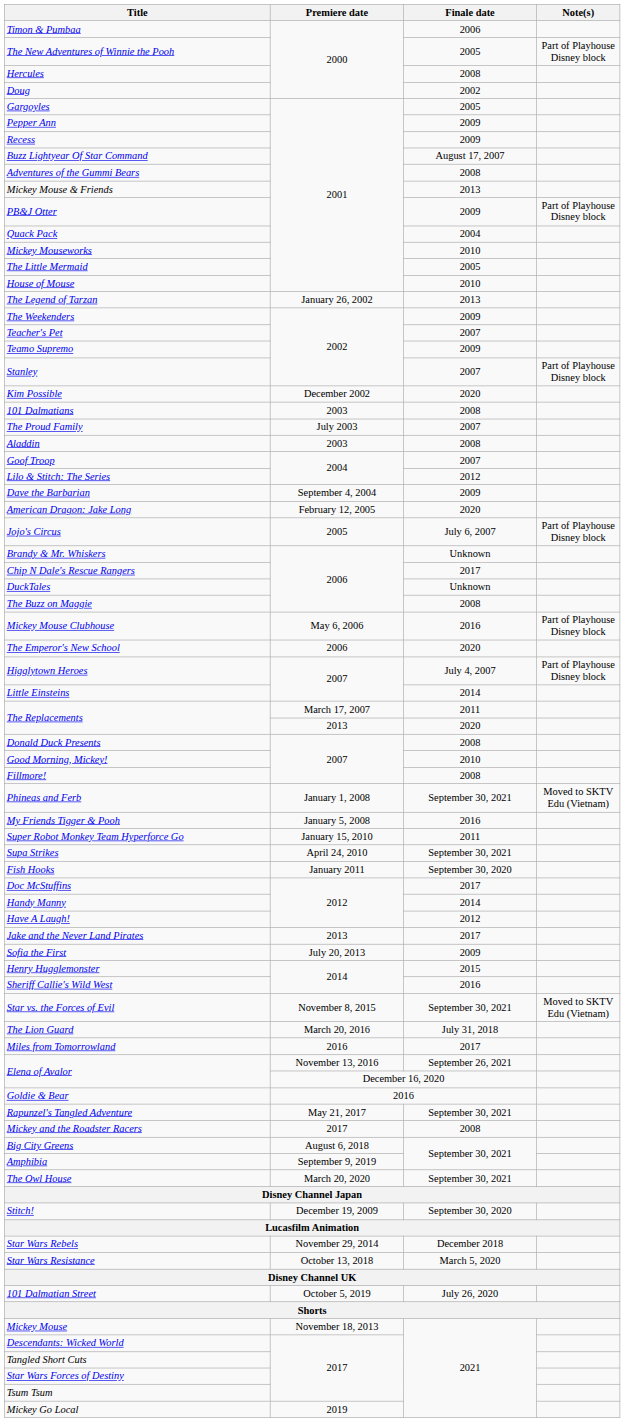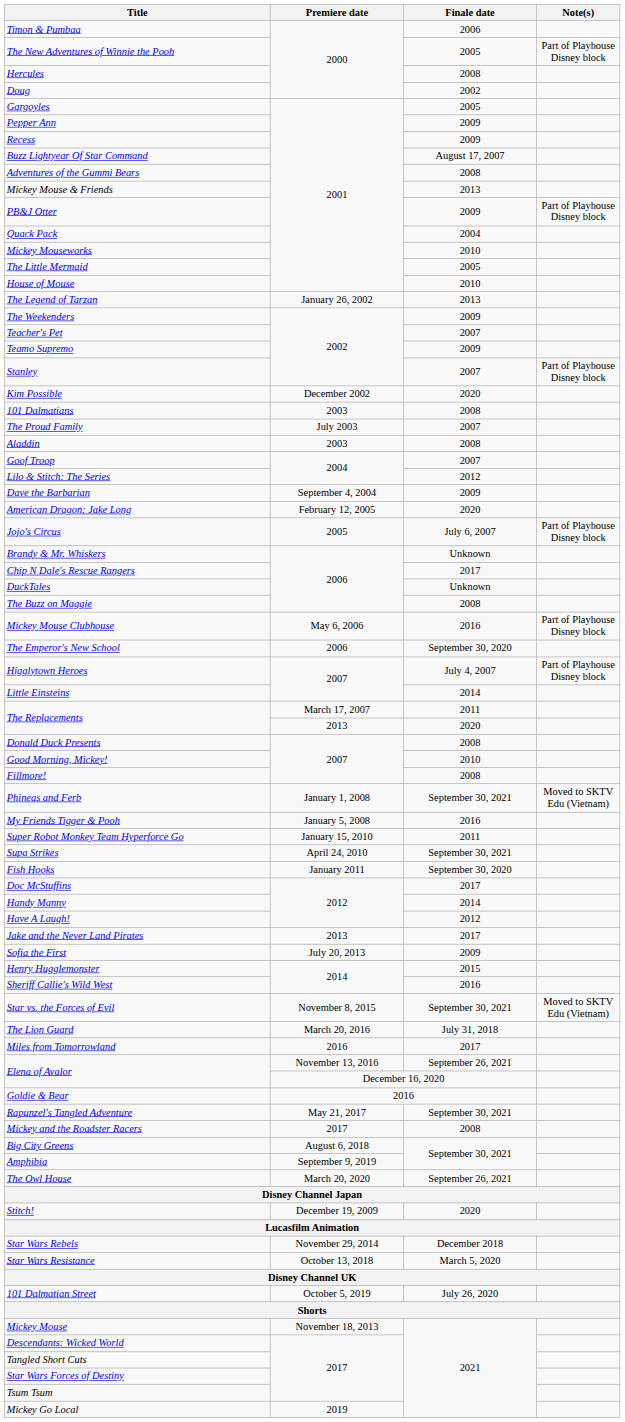The Emperor's New School | Finale date: 2020 -> September 30, 2020
The Owl House | Finale date: September 30, 2021 -> September 26, 2021
Stitch! | Finale date: September 30, 2020 -> 2020
